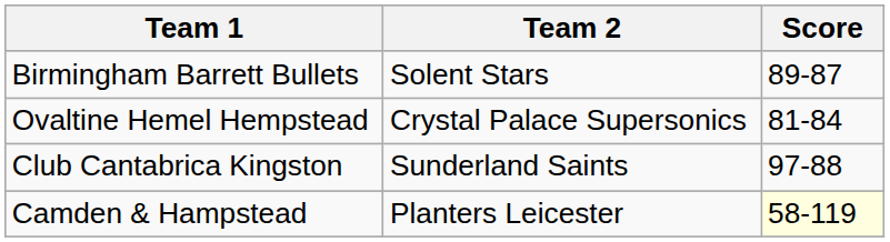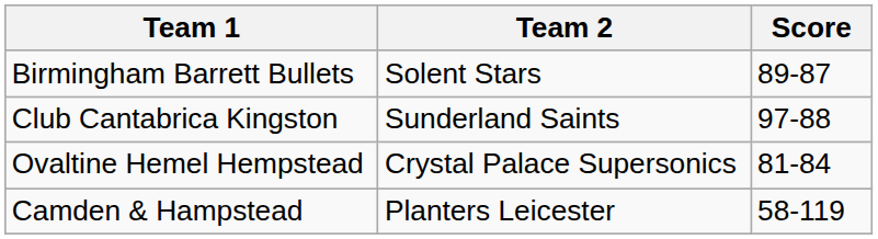rows swapped: Club Cantabrica Kingston <-> Ovaltine Hemel Hempstead
Camden & Hampstead | Score: lightyellow background -> no background
